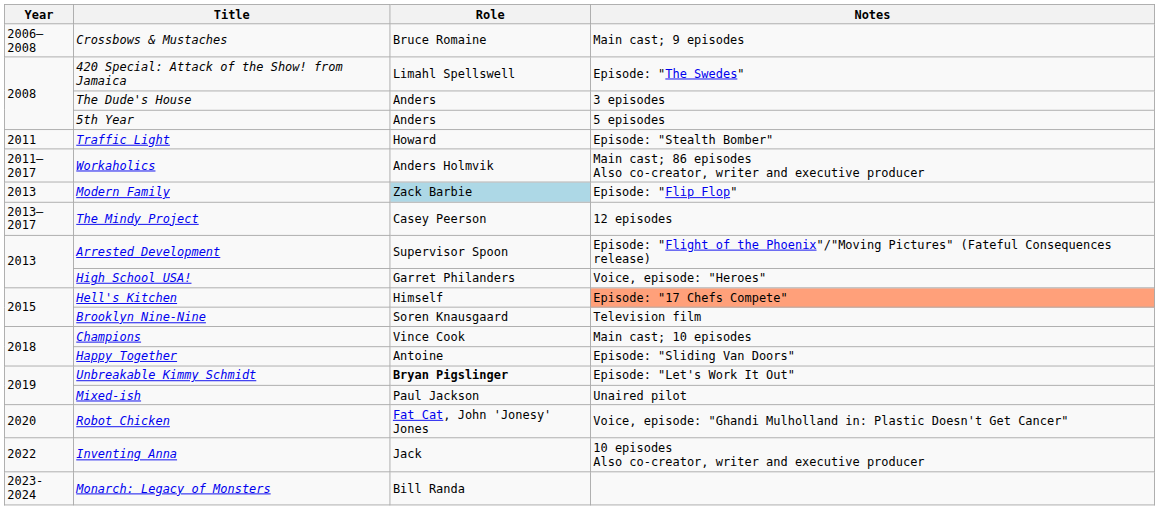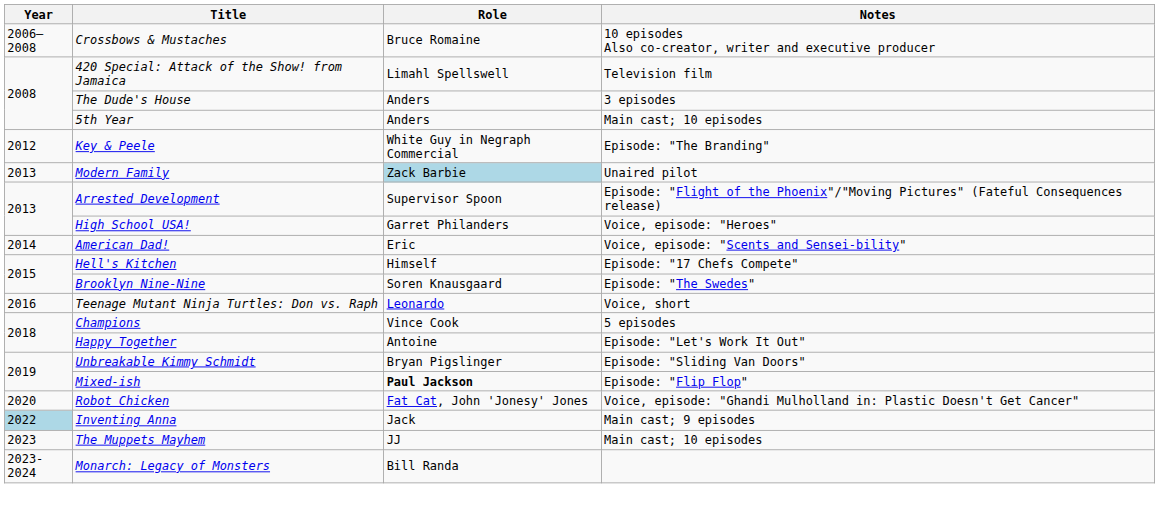Crossbows & Mustaches | Notes: Main cast; 9 episodes -> 10 episodes Also co-creator, writer and executive producer
420 Special: Attack of the Show! from Jamaica | Notes: Episode: "The Swedes" -> Television film
5th Year | Notes: 5 episodes -> Main cast; 10 episodes
- row: 2011 | Traffic Light | Howard | Episode: "Stealth Bomber"
- row: 2011–2017 | Workaholics | Anders Holmvik | Main cast; 86 episodes Also co-creator, writer and executive producer
+ row: 2012 | Key & Peele | White Guy in Negraph Commercial | Episode: "The Branding"
Modern Family | Notes: Episode: "Flip Flop" -> Unaired pilot
- row: 2013–2017 | The Mindy Project | Casey Peerson | 12 episodes
+ row: 2014 | American Dad! | Eric | Voice, episode: "Scents and Sensei-bility"
Hell's Kitchen | Notes: lightsalmon background -> no background
Brooklyn Nine-Nine | Notes: Television film -> Episode: "The Swedes"
+ row: 2016 | Teenage Mutant Ninja Turtles: Don vs. Raph | Leonardo | Voice, short
Champions | Notes: Main cast; 10 episodes -> 5 episodes
Happy Together | Notes: Episode: "Sliding Van Doors" -> Episode: "Let's Work It Out"
Unbreakable Kimmy Schmidt | Role: bold -> normal
Unbreakable Kimmy Schmidt | Notes: Episode: "Let's Work It Out" -> Episode: "Sliding Van Doors"
Mixed-ish | Role: normal -> bold
Mixed-ish | Notes: Unaired pilot -> Episode: "Flip Flop"
Inventing Anna | Year: no background -> lightblue background
Inventing Anna | Notes: 10 episodes Also co-creator, writer and executive producer -> Main cast; 9 episodes
+ row: 2023 | The Muppets Mayhem | JJ | Main cast; 10 episodes
